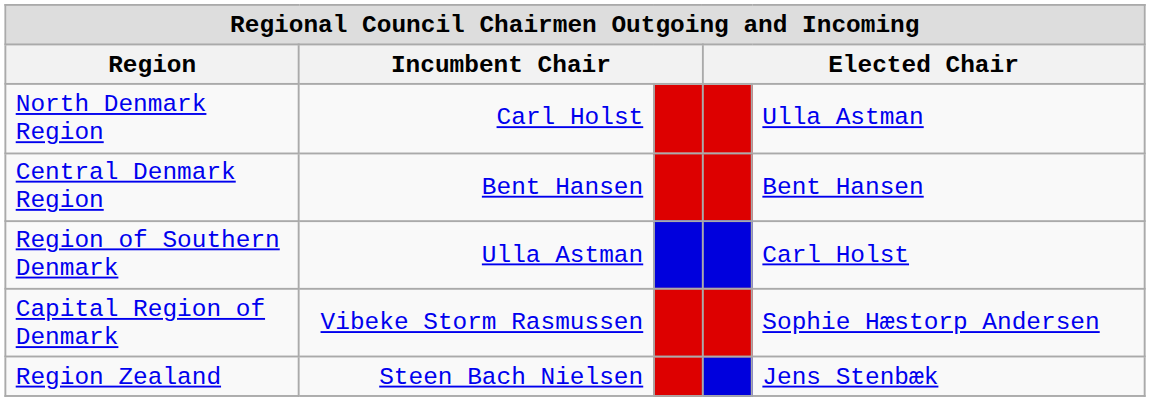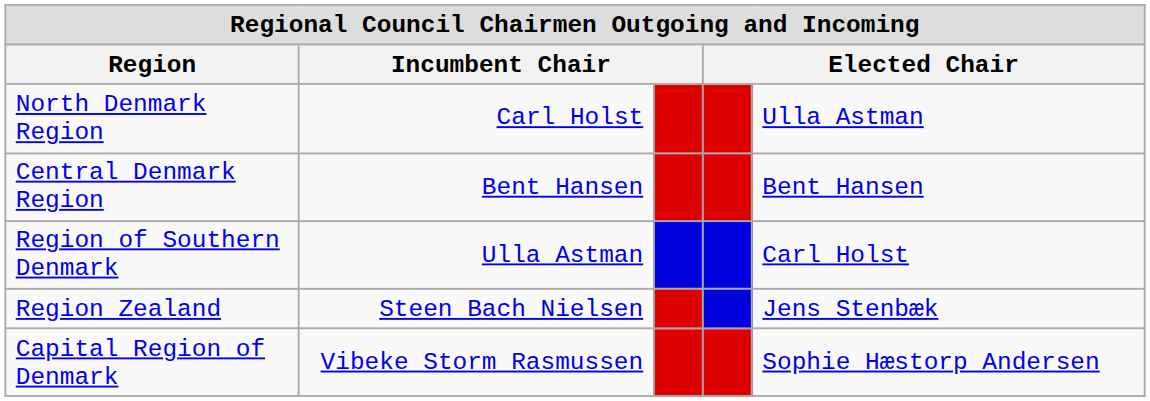rows swapped: Region Zealand <-> Capital Region of Denmark
